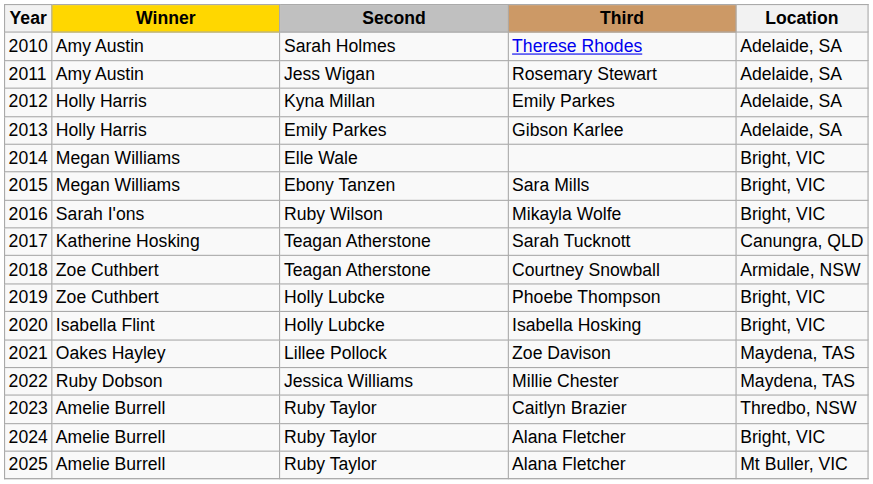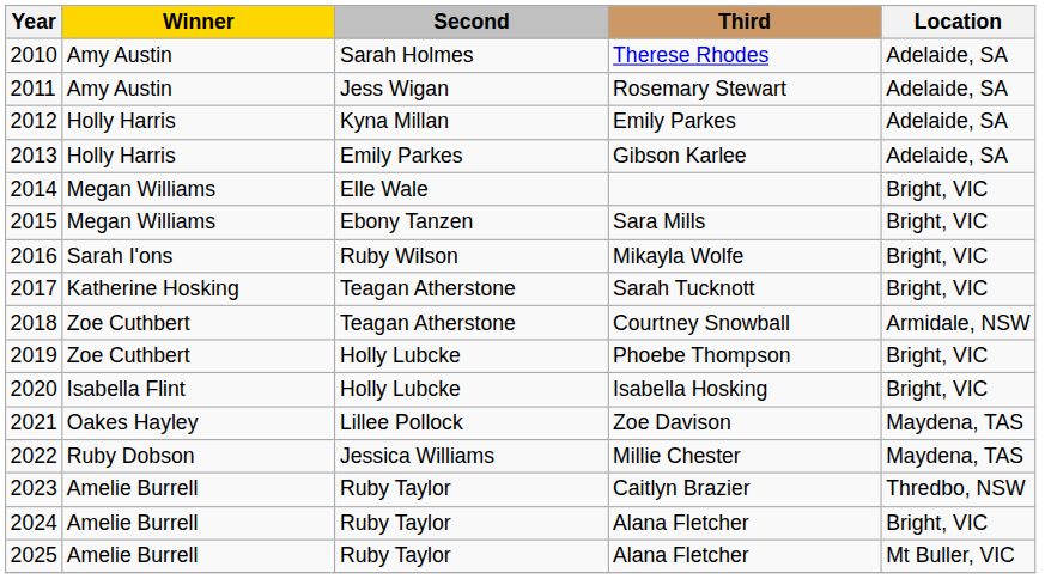Sarah Tucknott | Location: Canungra, QLD -> Bright, VIC
